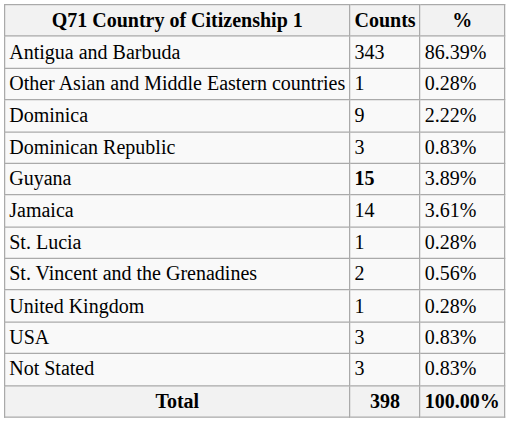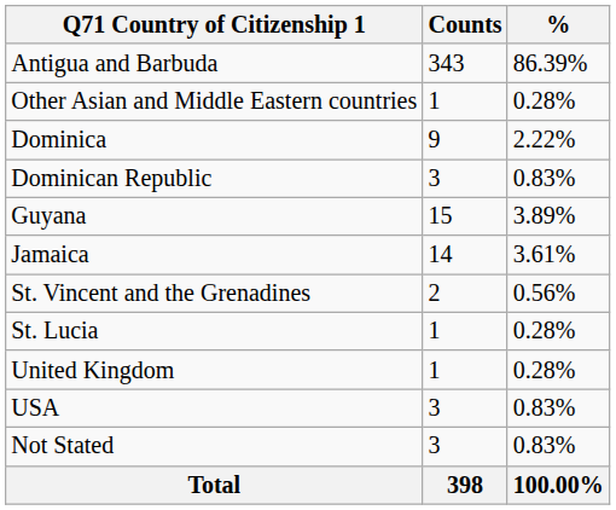Guyana | Counts: bold -> normal
rows swapped: St. Lucia <-> St. Vincent and the Grenadines
